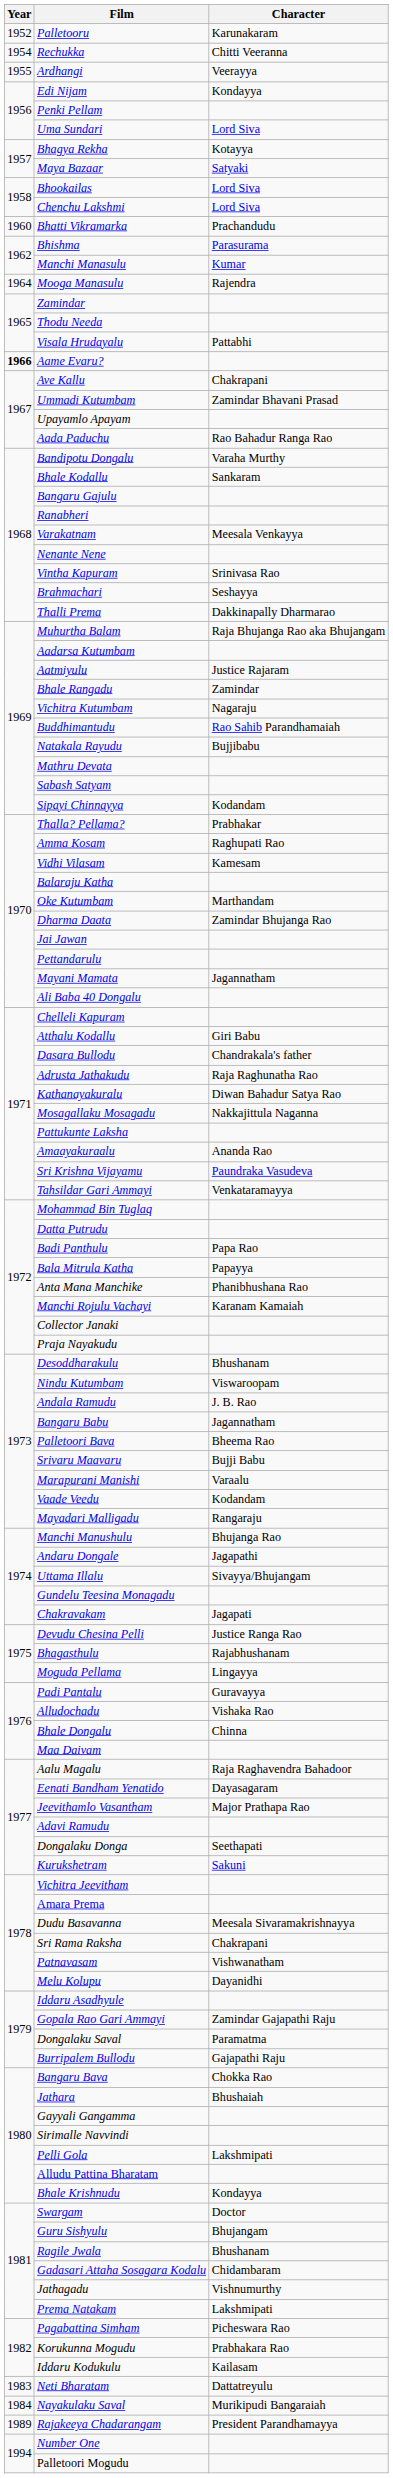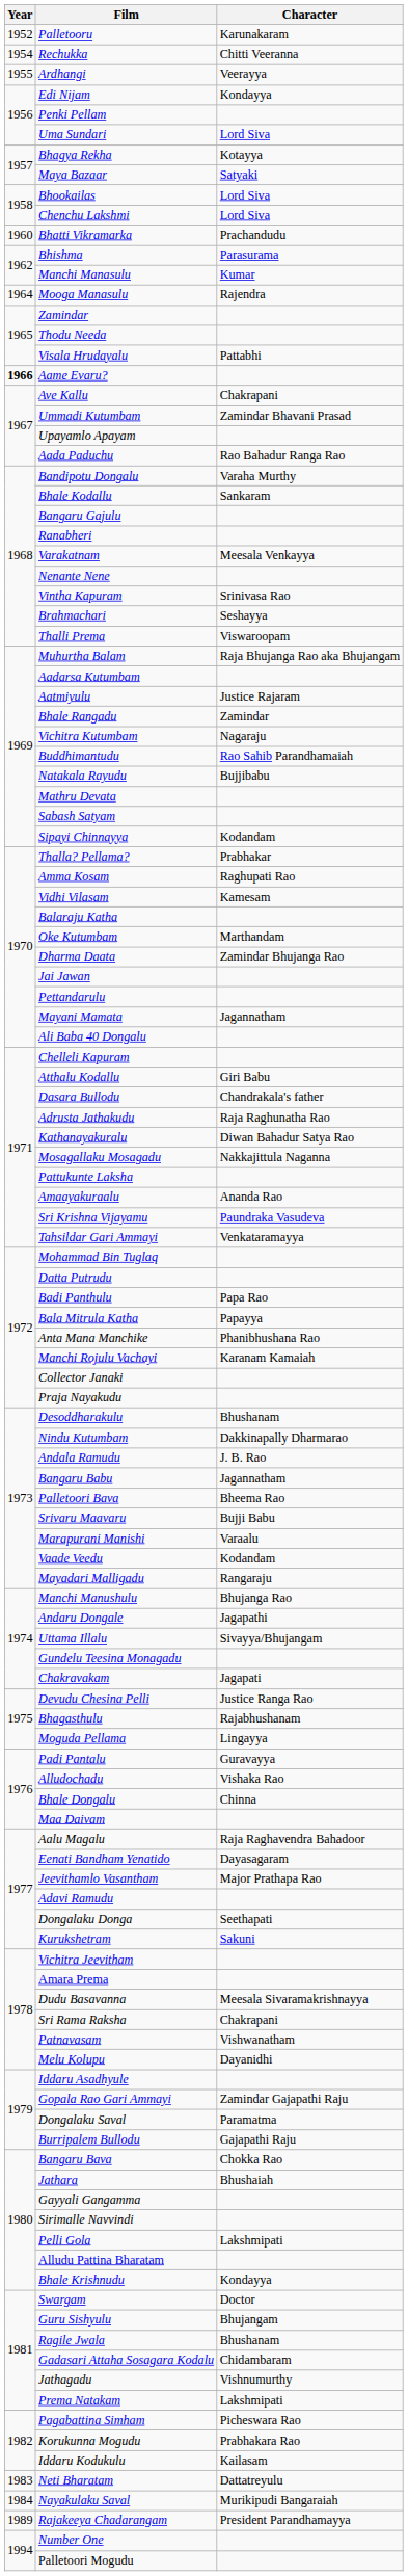Thalli Prema | Character: Dakkinapally Dharmarao -> Viswaroopam
Nindu Kutumbam | Character: Viswaroopam -> Dakkinapally Dharmarao
